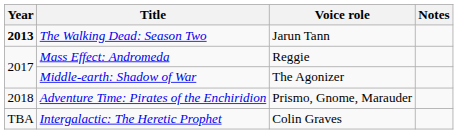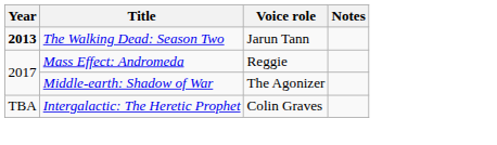- row: 2018 | Adventure Time: Pirates of the Enchiridion | Prismo, Gnome, Marauder
